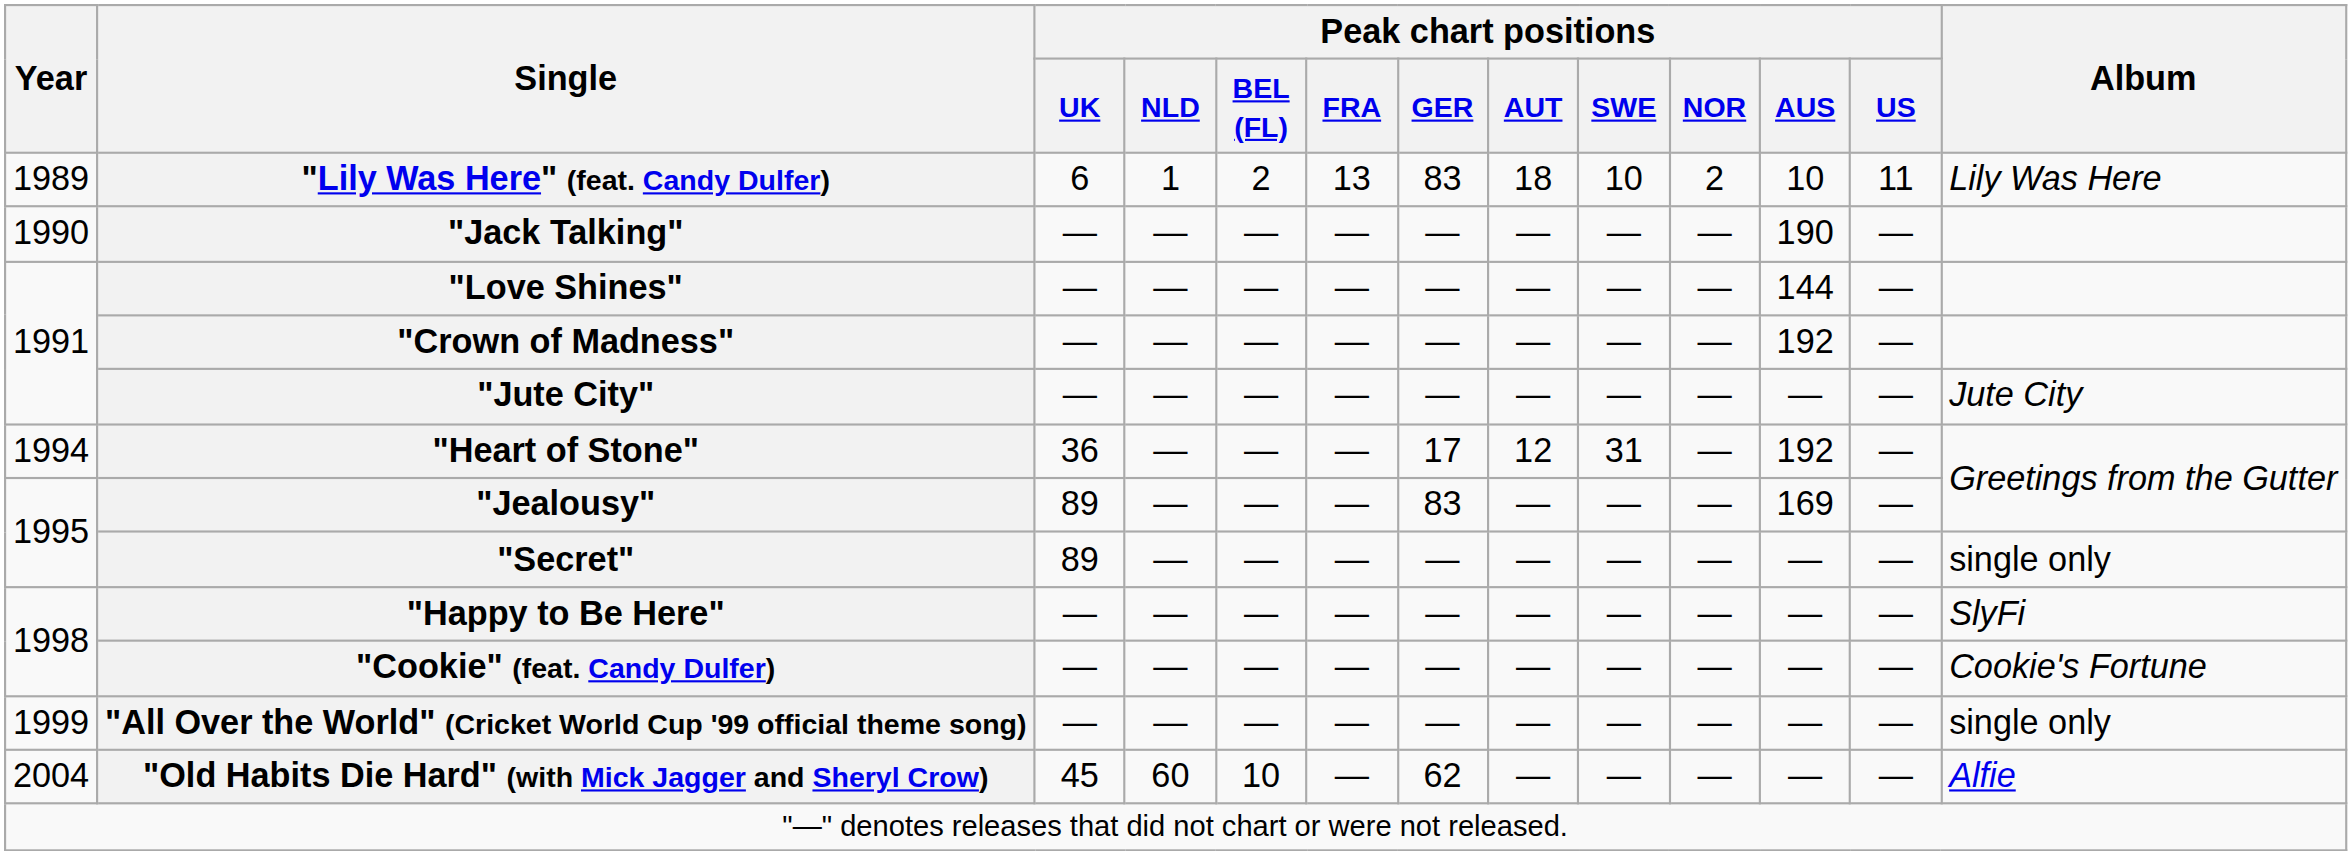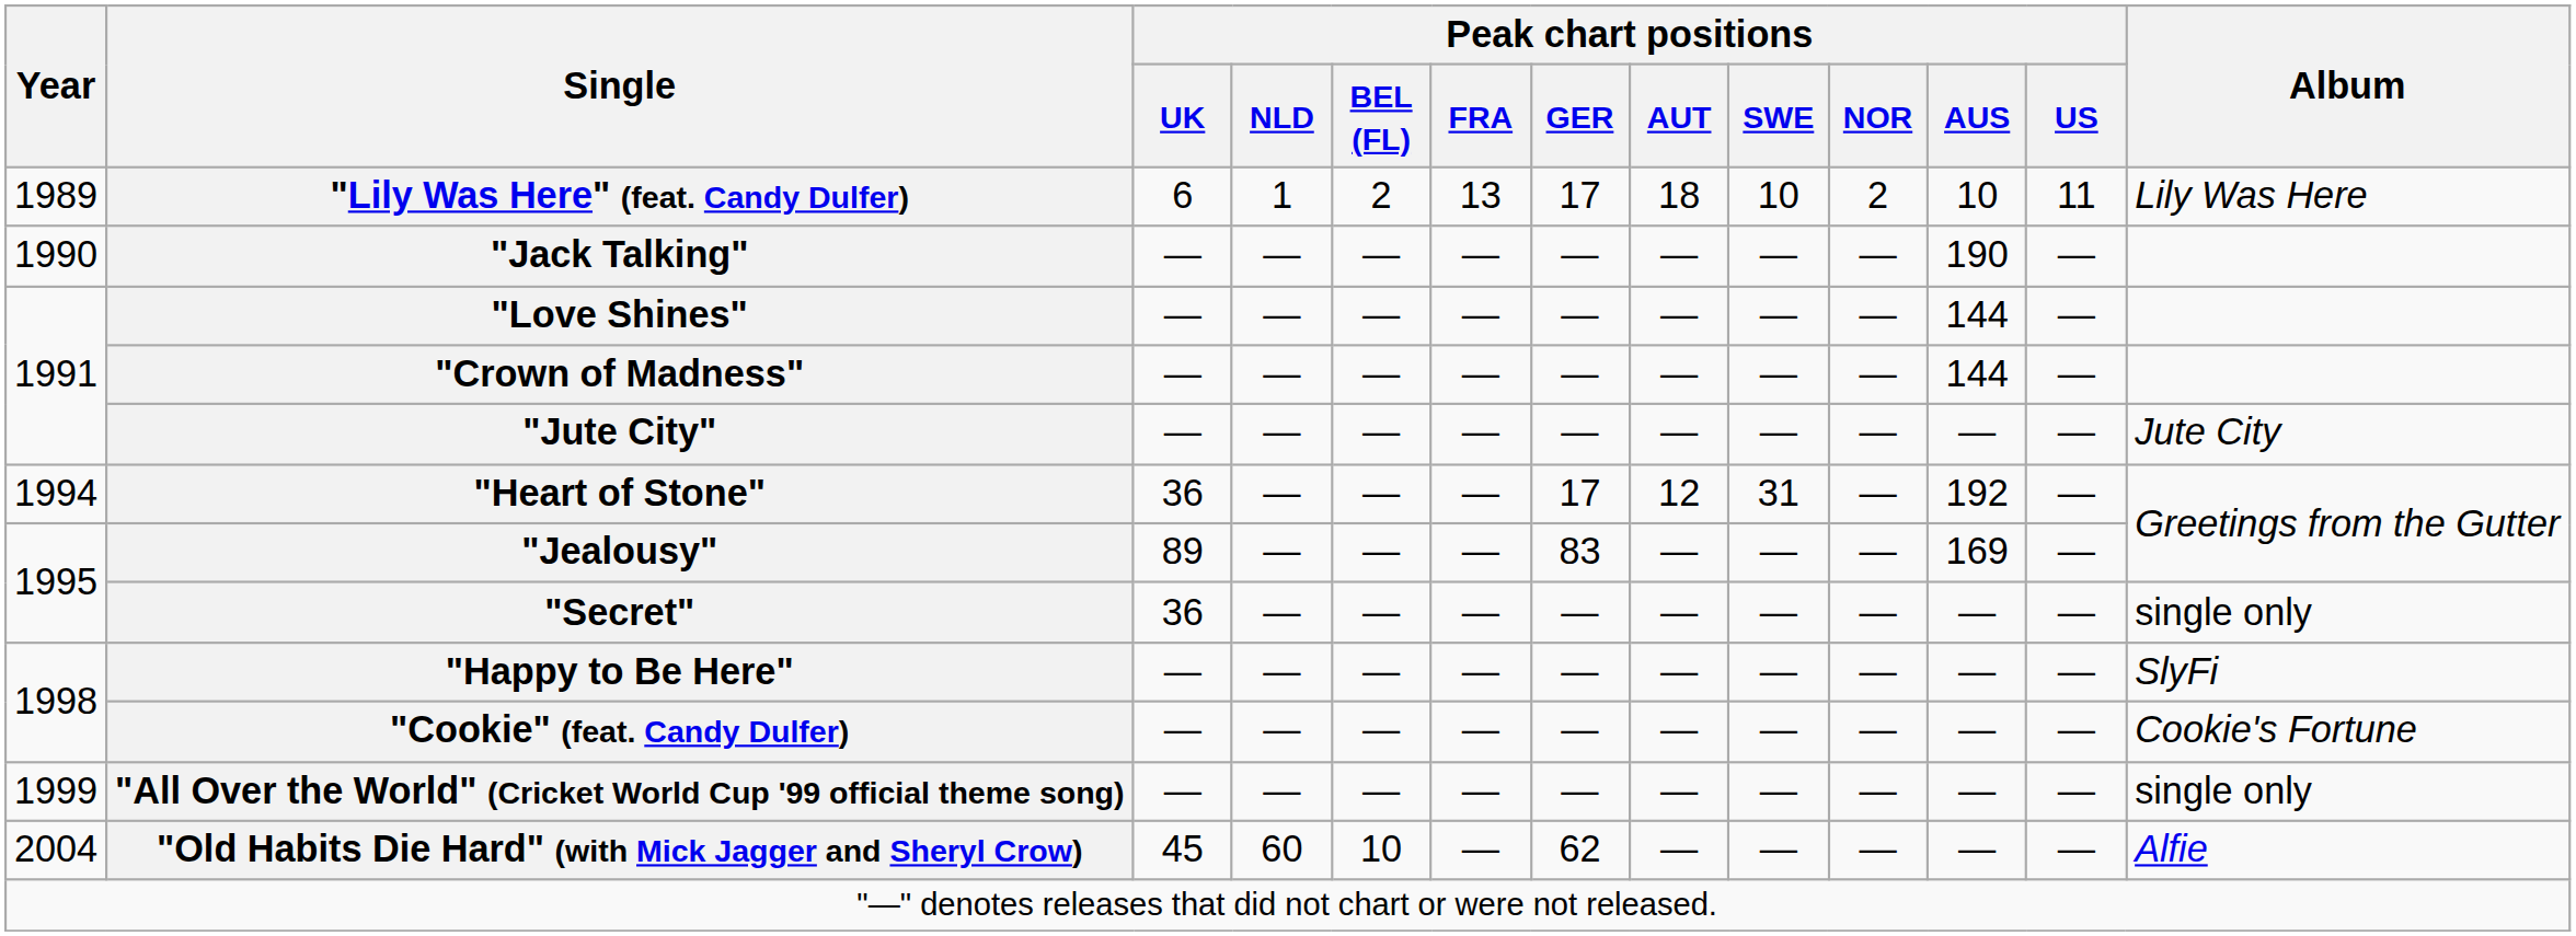"Lily Was Here" (feat. Candy Dulfer) | Peak chart positions / GER: 83 -> 17
"Crown of Madness" | Peak chart positions / AUS: 192 -> 144
"Secret" | Peak chart positions / UK: 89 -> 36
